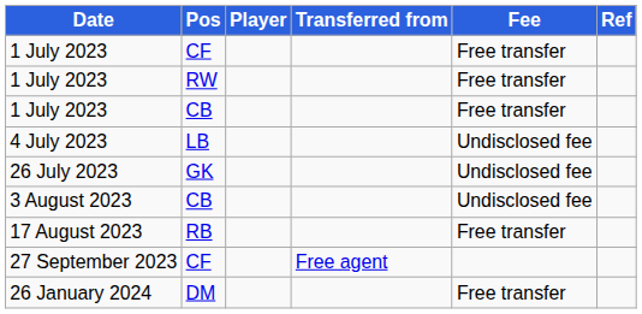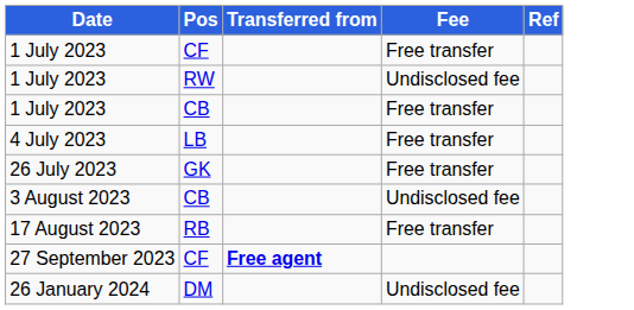- column: Player
1 July 2023 / RW | Fee: Free transfer -> Undisclosed fee
4 July 2023 | Fee: Undisclosed fee -> Free transfer
26 July 2023 | Fee: Undisclosed fee -> Free transfer
27 September 2023 | Transferred from: normal -> bold
26 January 2024 | Fee: Free transfer -> Undisclosed fee
